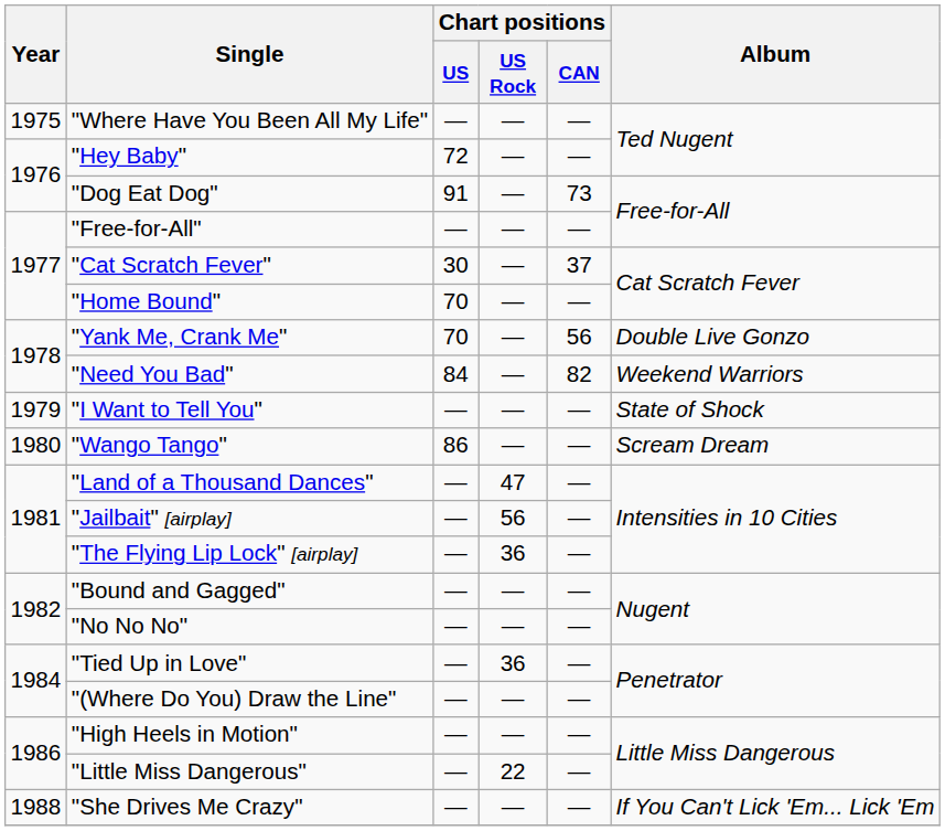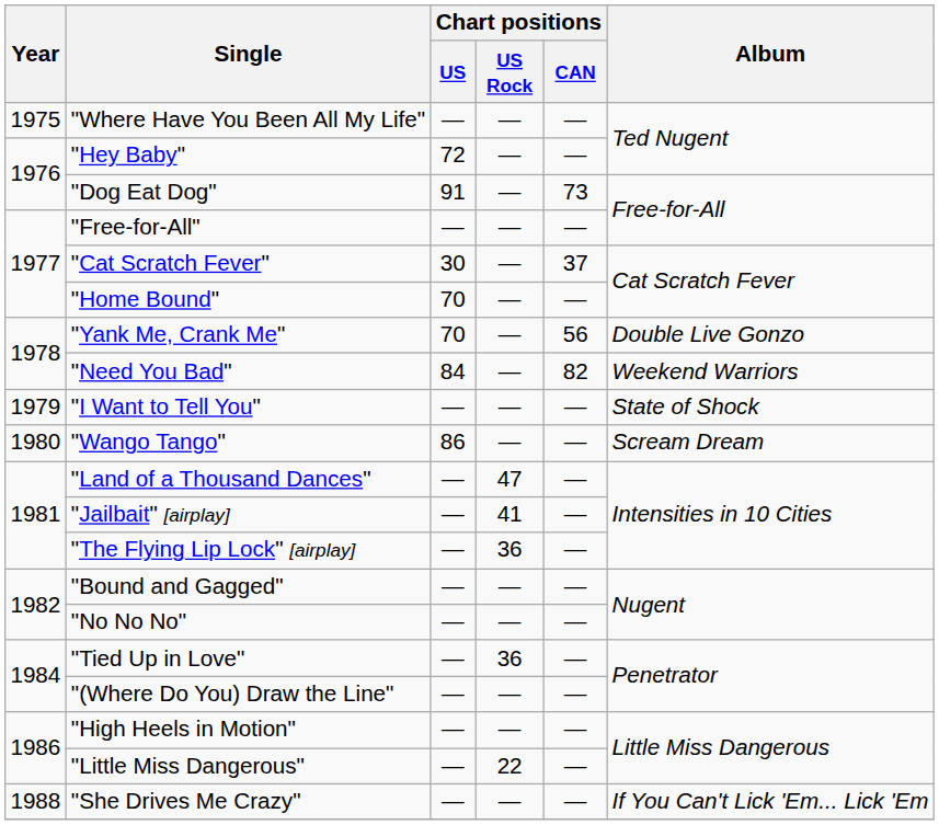"Jailbait" [airplay] | Chart positions / US Rock: 56 -> 41
